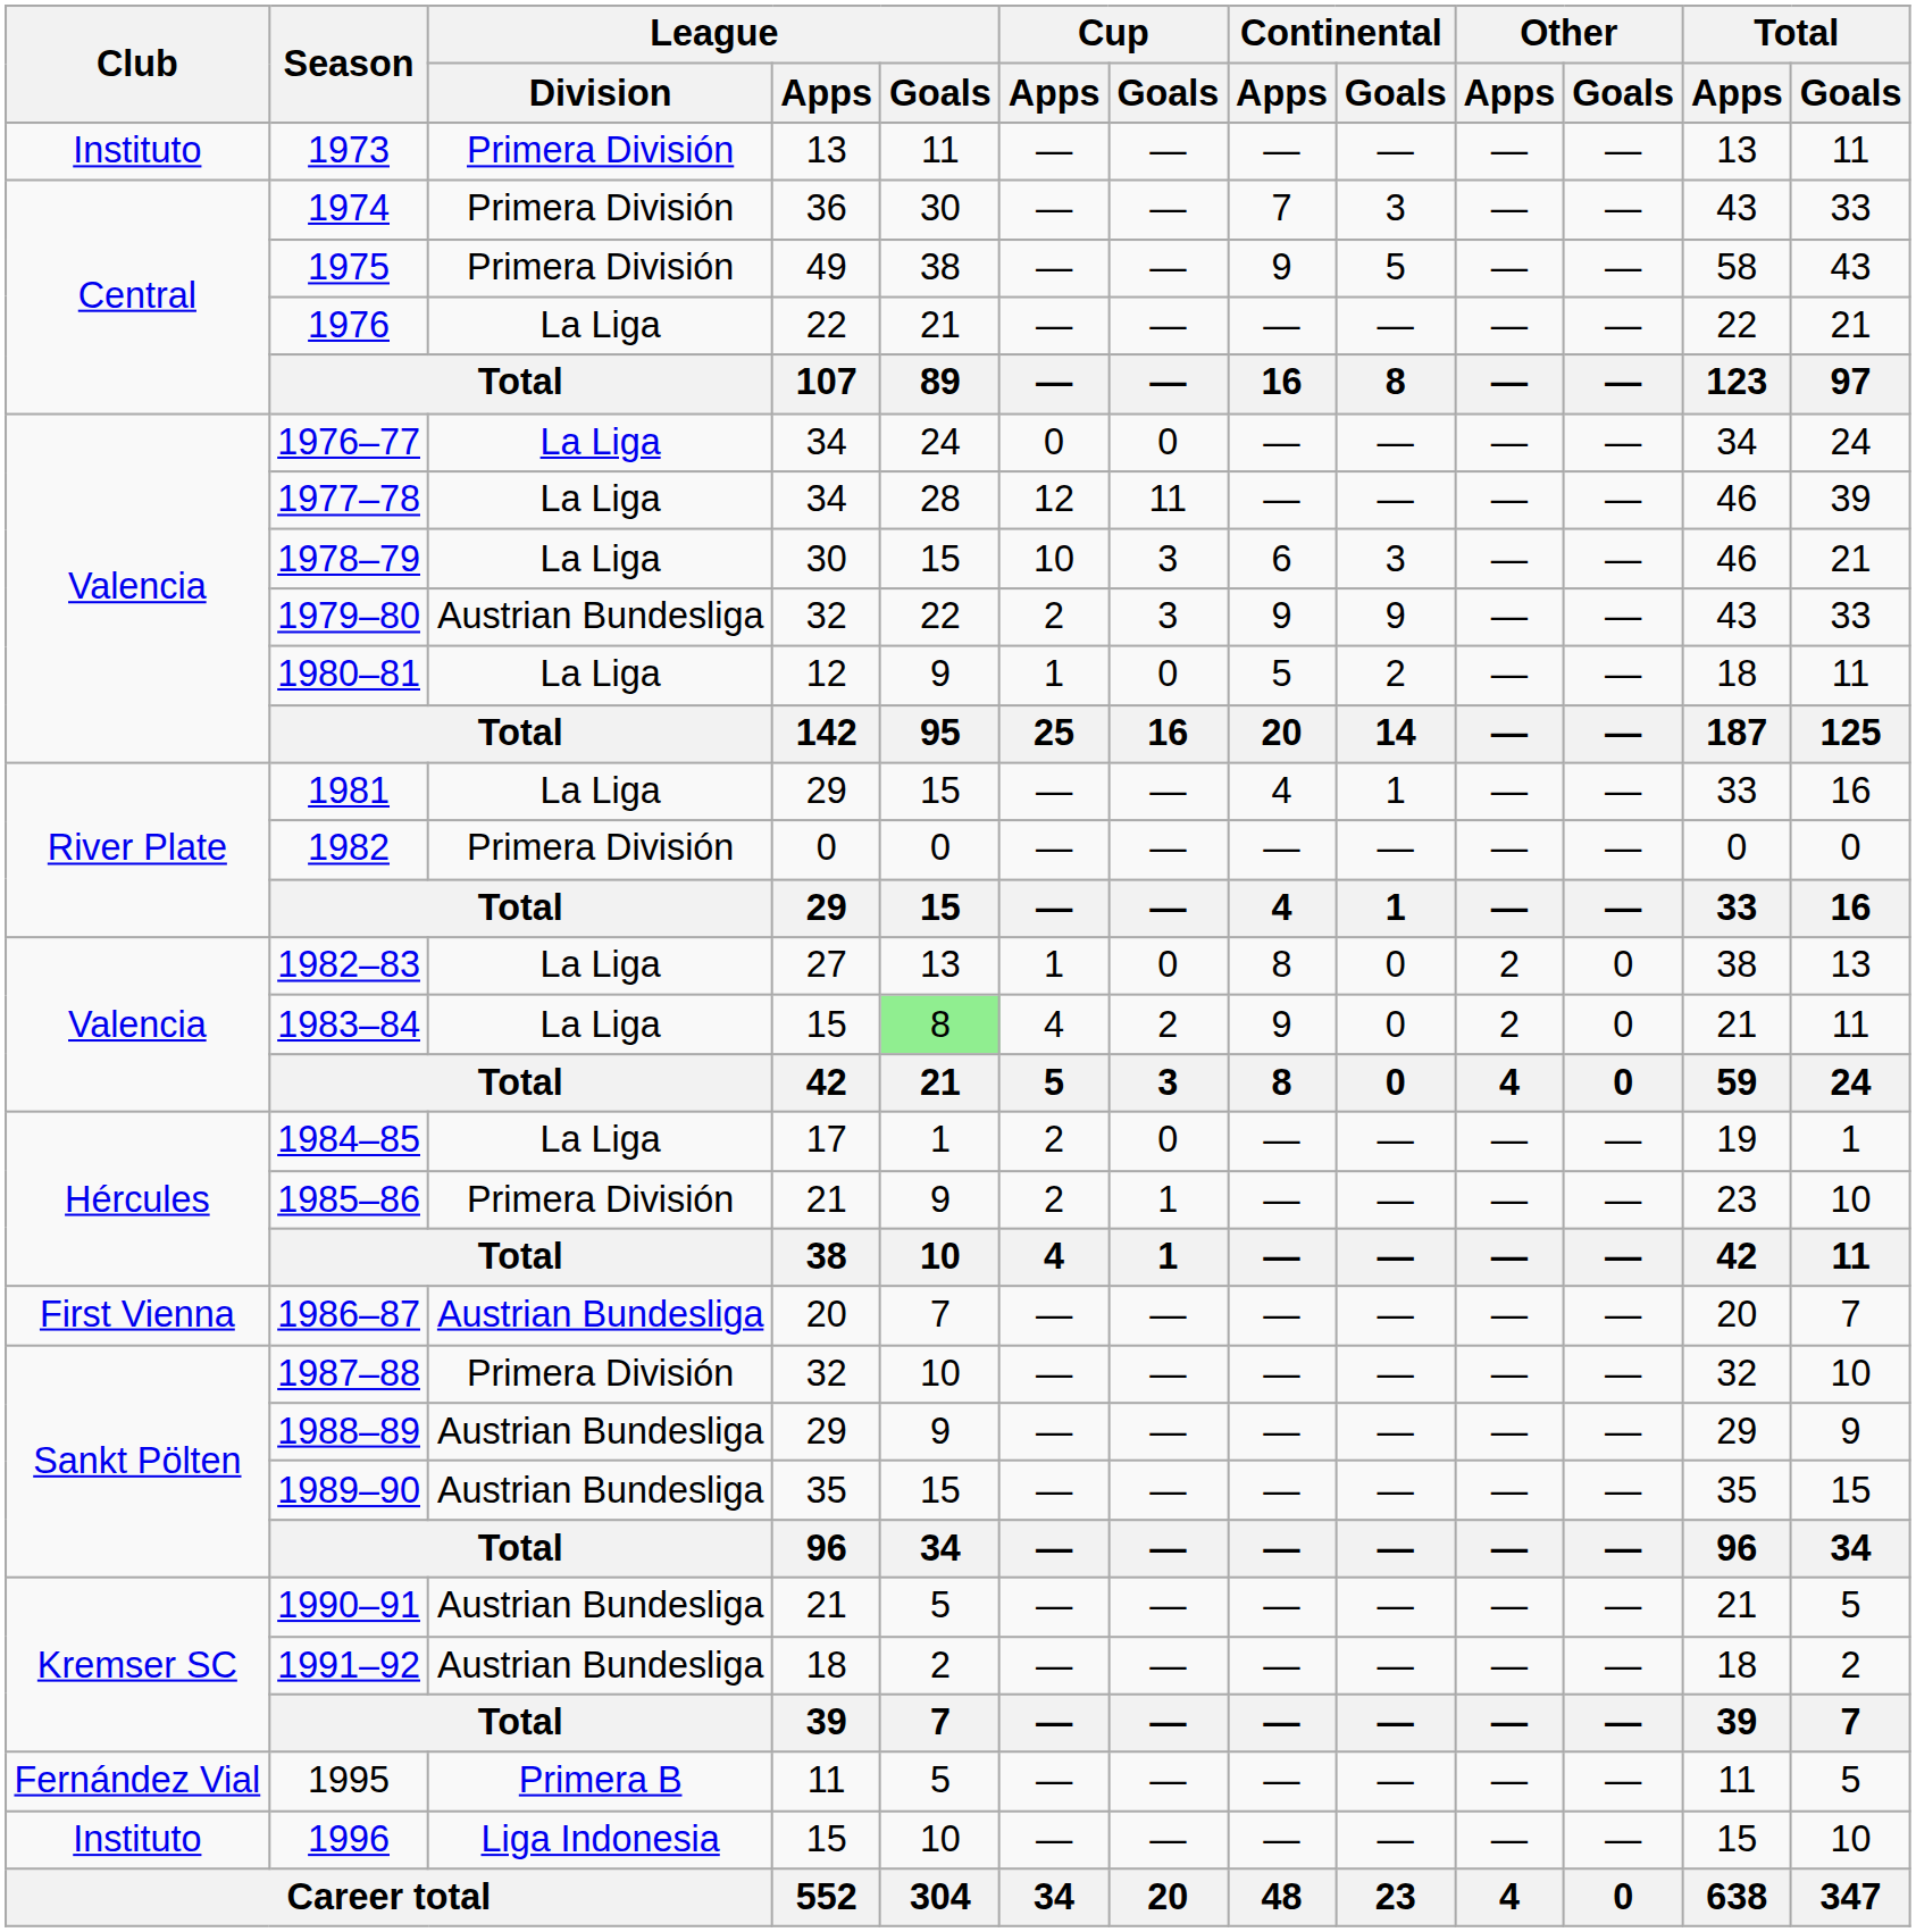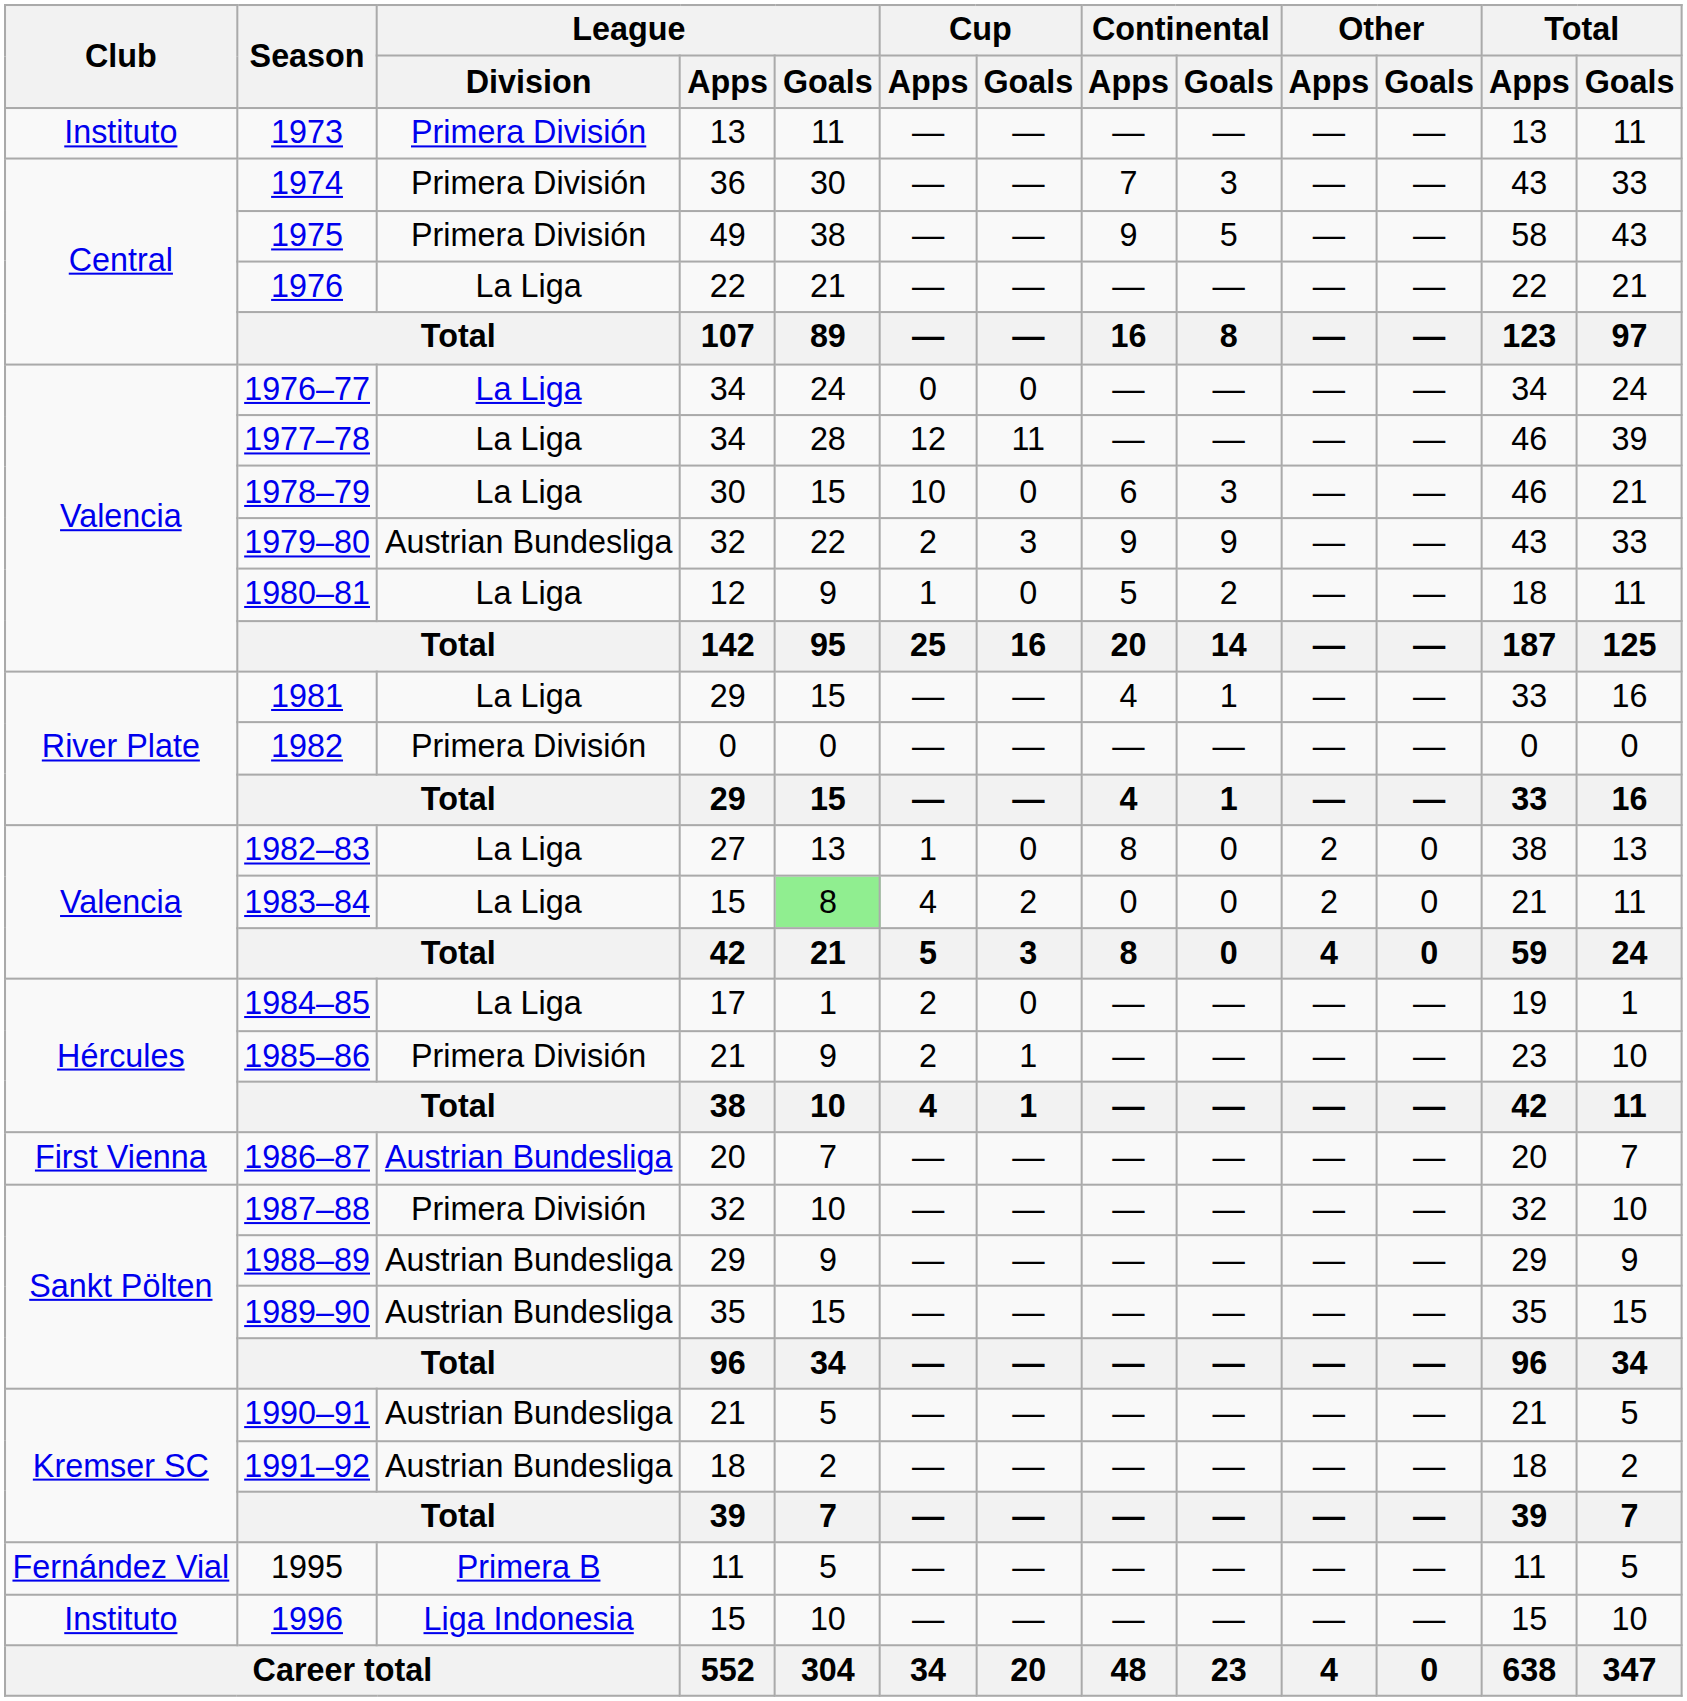1978–79 | Cup / Goals: 3 -> 0
1983–84 | Continental / Apps: 9 -> 0
